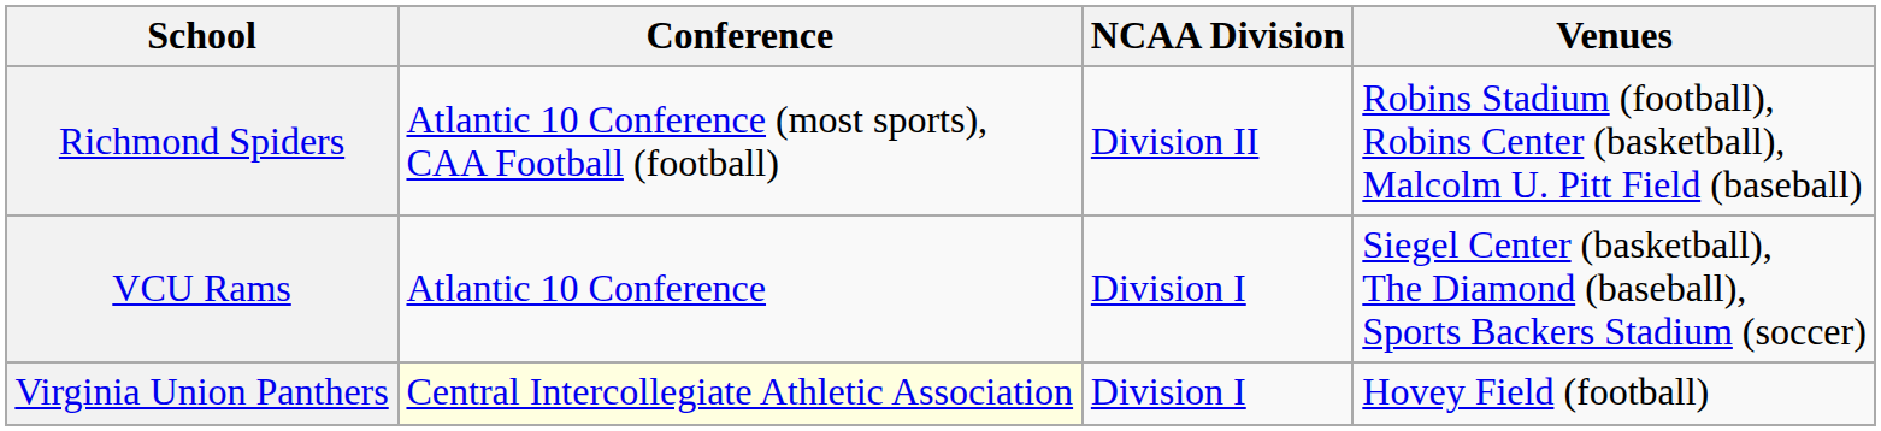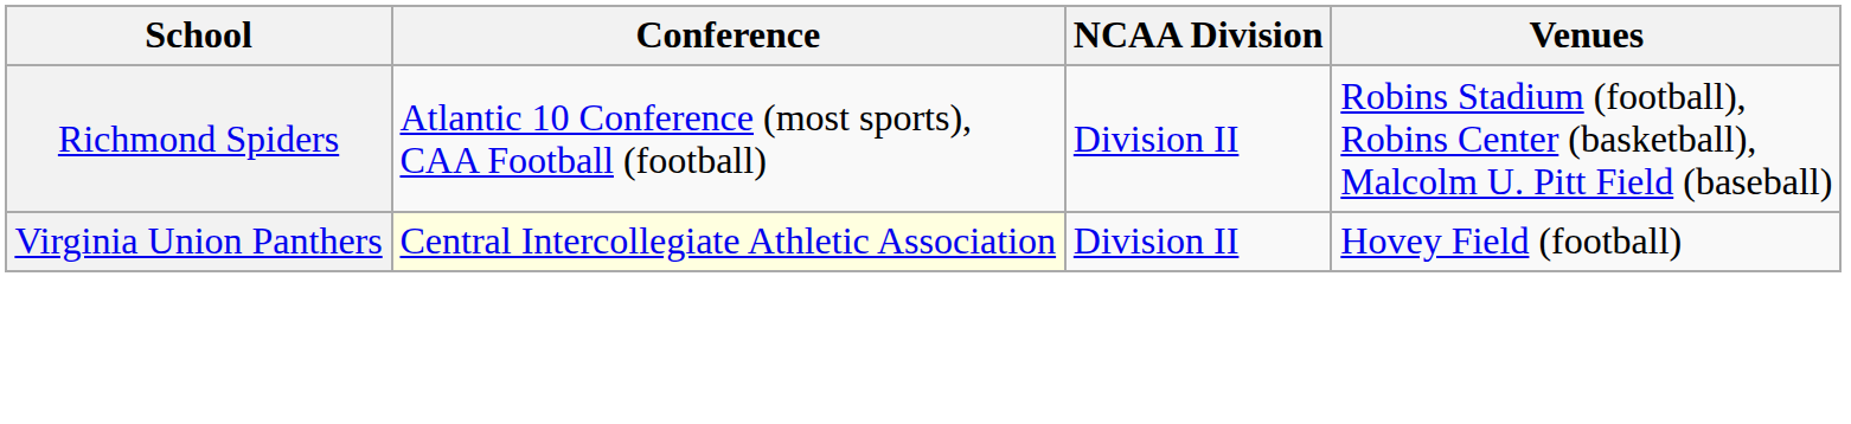- row: VCU Rams | Atlantic 10 Conference | Division I | Siegel Center (basketball), The Diamond (baseball), Sports Backers Stadium (soccer)
Virginia Union Panthers | NCAA Division: Division I -> Division II
